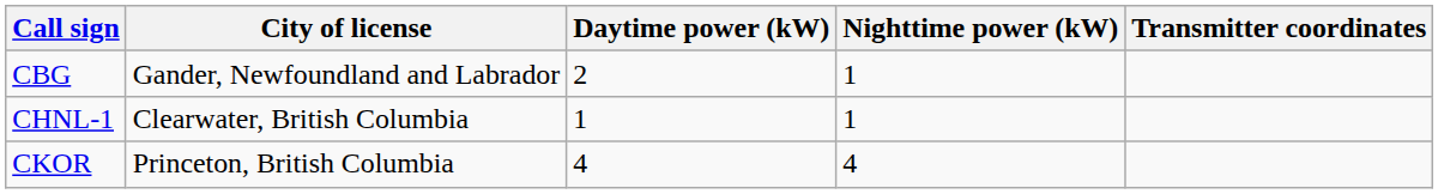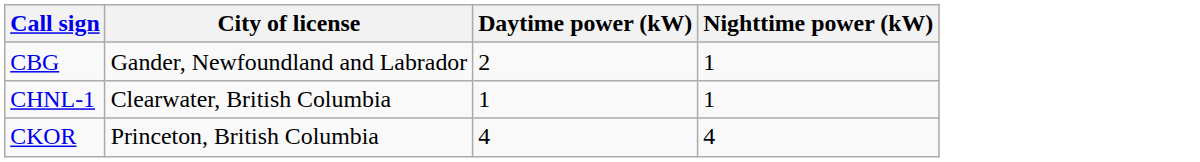- column: Transmitter coordinates
